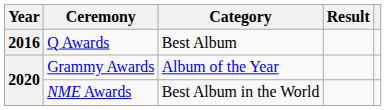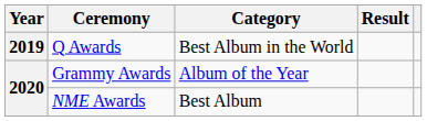Q Awards | Year: 2016 -> 2019
Q Awards | Category: Best Album -> Best Album in the World
NME Awards | Category: Best Album in the World -> Best Album
